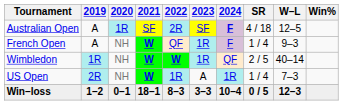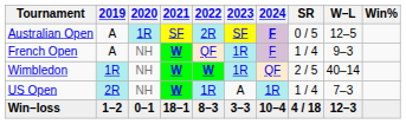Australian Open | SR: 4 / 18 -> 0 / 5
Win–loss | SR: 0 / 5 -> 4 / 18
